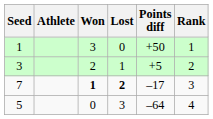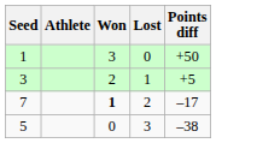- column: Rank | 1 | 2 | 3 | 4
7 | Lost: bold -> normal
5 | Points diff: –64 -> –38
